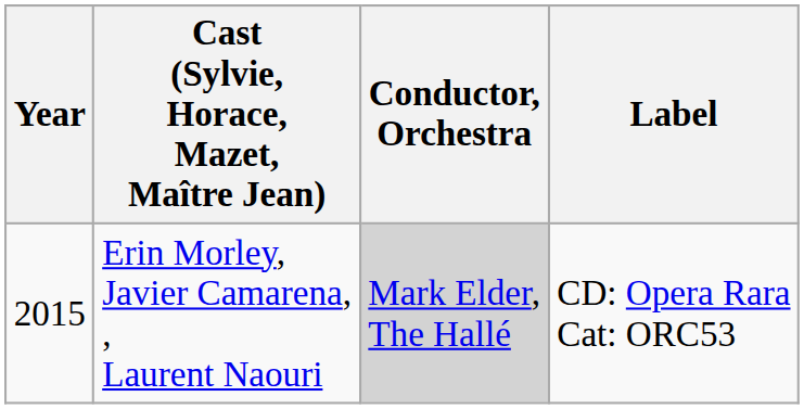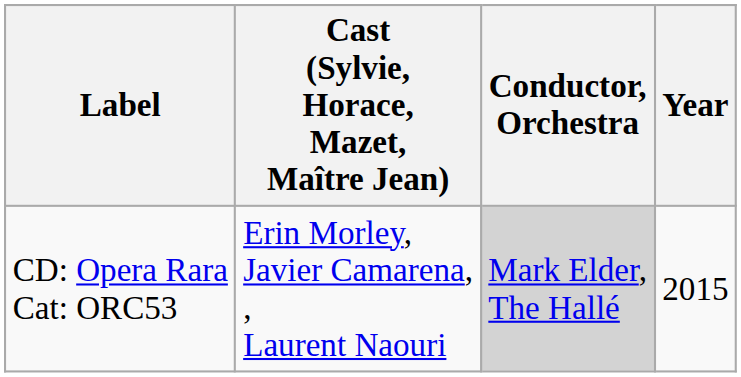columns swapped: Year <-> Label
